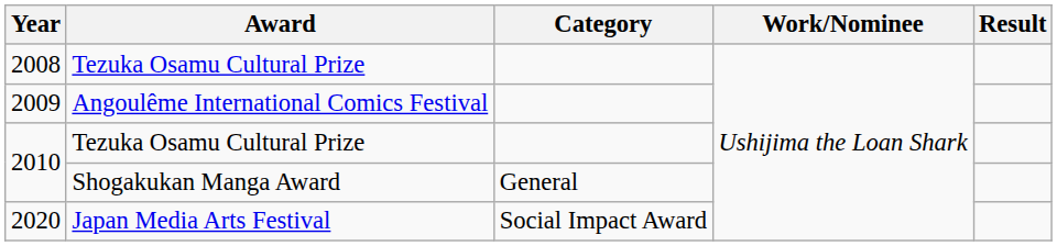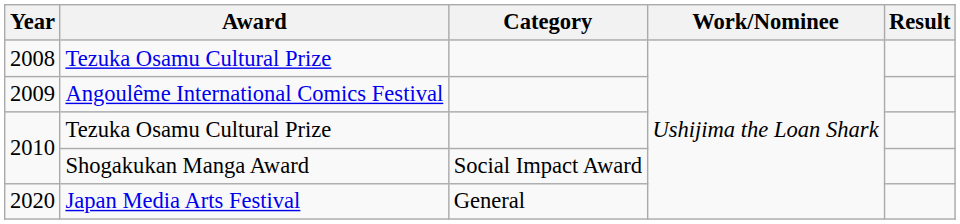2010 / Shogakukan Manga Award | Category: General -> Social Impact Award
2020 | Category: Social Impact Award -> General
